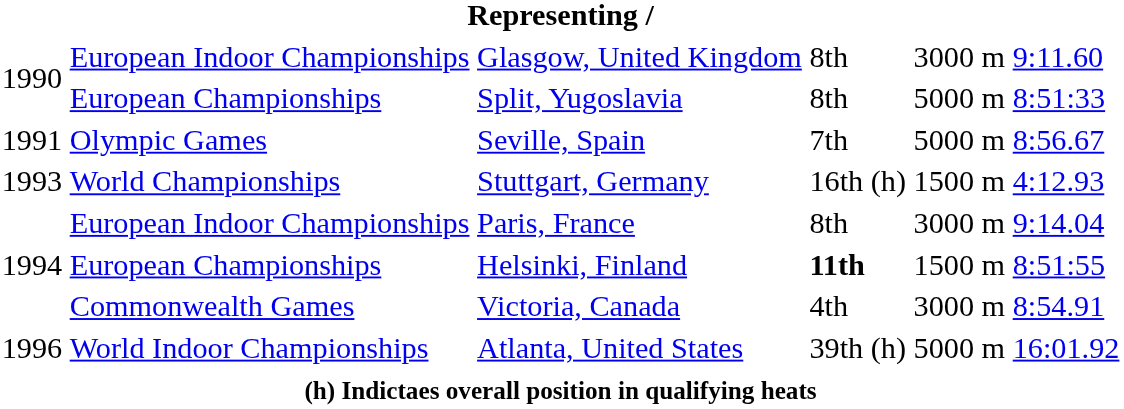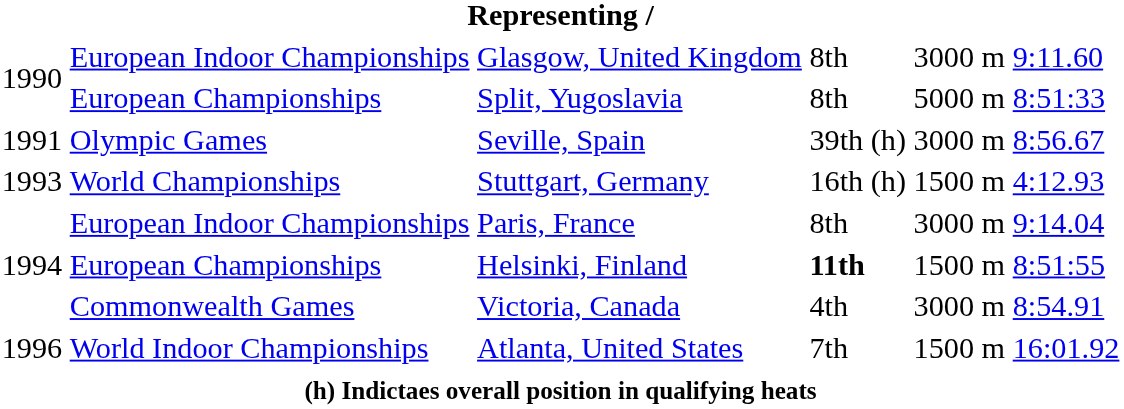Seville, Spain | column 4: 7th -> 39th (h)
Seville, Spain | column 5: 5000 m -> 3000 m
Atlanta, United States | column 4: 39th (h) -> 7th
Atlanta, United States | column 5: 5000 m -> 1500 m
